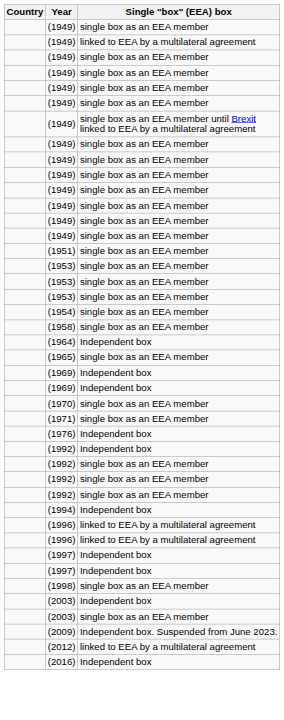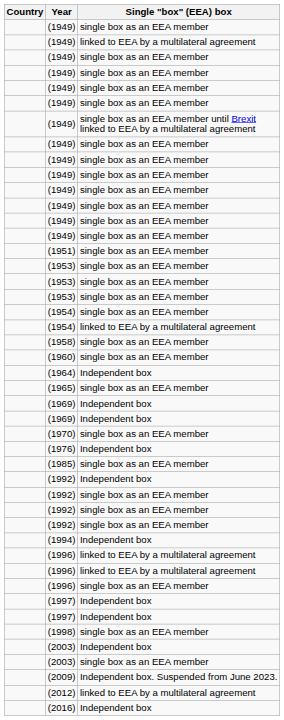+ row: (1954) | linked to EEA by a multilateral agreement
+ row: (1960) | single box as an EEA member
- row: (1971) | single box as an EEA member
+ row: (1985) | single box as an EEA member
+ row: (1996) | single box as an EEA member
